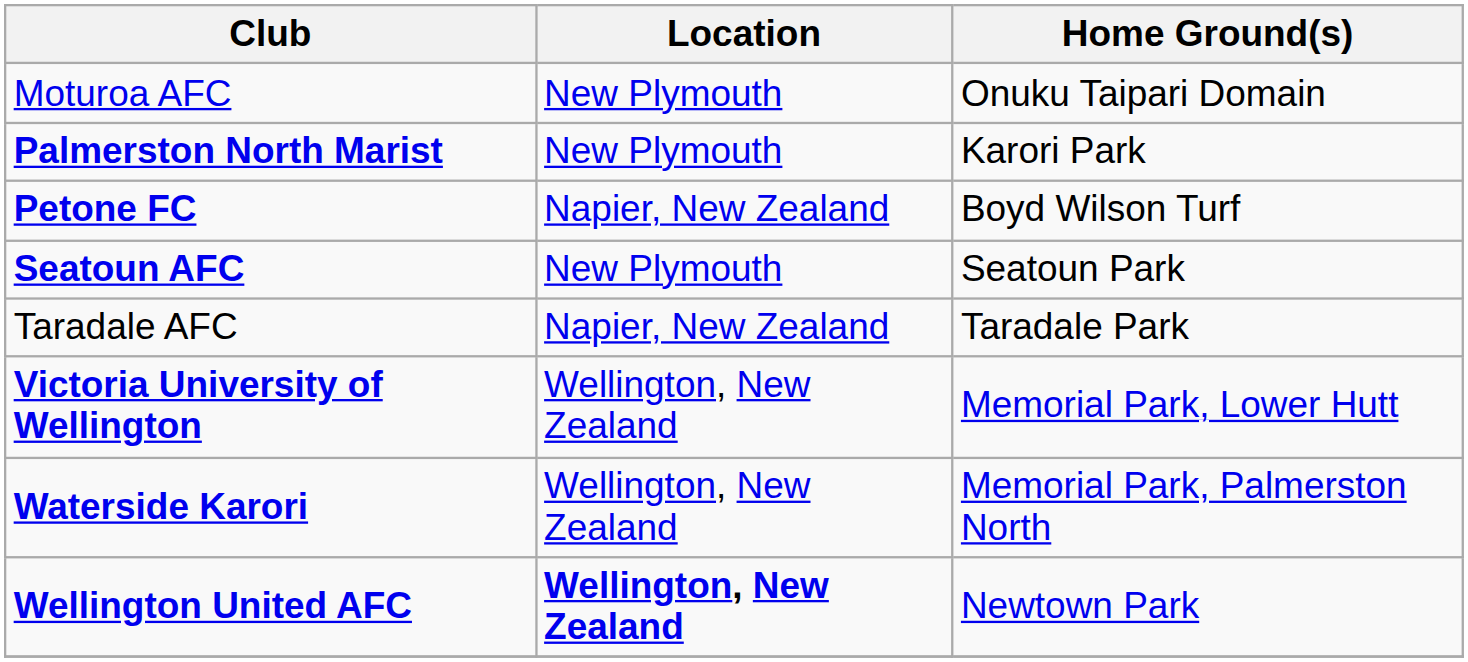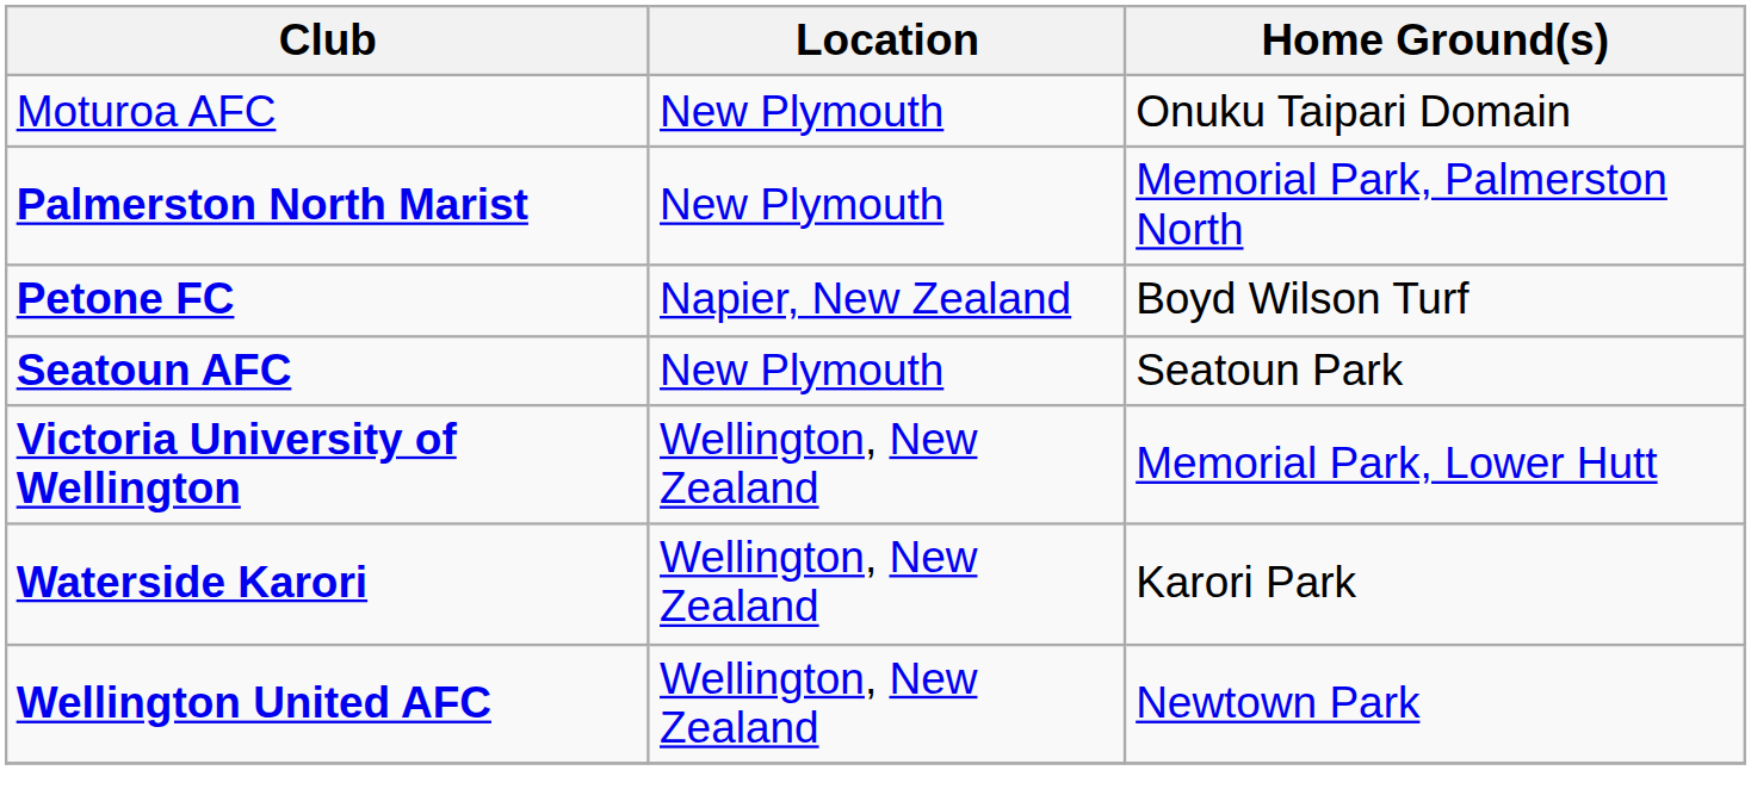Palmerston North Marist | Home Ground(s): Karori Park -> Memorial Park, Palmerston North
- row: Taradale AFC | Napier, New Zealand | Taradale Park
Waterside Karori | Home Ground(s): Memorial Park, Palmerston North -> Karori Park
Wellington United AFC | Location: bold -> normal
